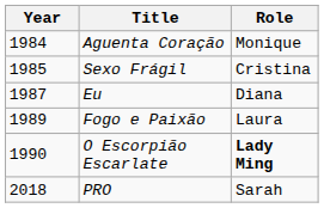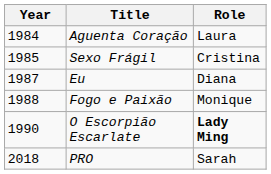Aguenta Coração | Role: Monique -> Laura
Fogo e Paixão | Year: 1989 -> 1988
Fogo e Paixão | Role: Laura -> Monique
